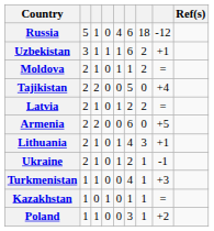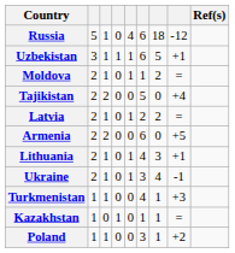Uzbekistan | column 7: 2 -> 5
Ukraine | column 6: 2 -> 3
Ukraine | column 7: 1 -> 4
